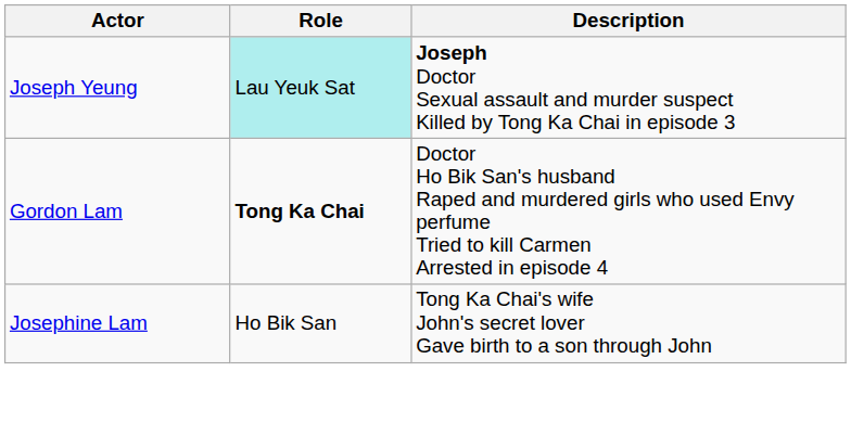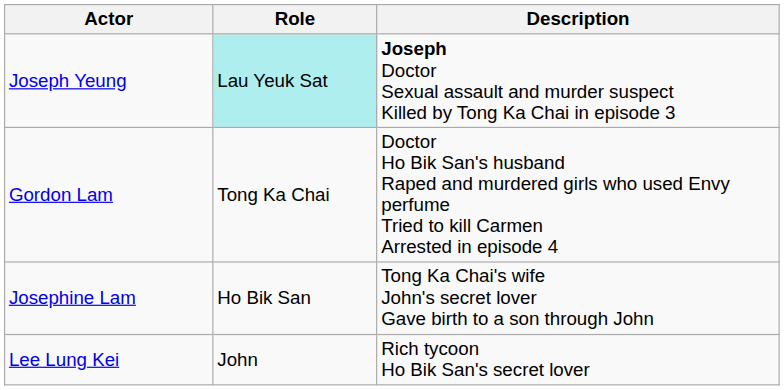Gordon Lam | Role: bold -> normal
+ row: Lee Lung Kei | John | Rich tycoon Ho Bik San's secret lover
